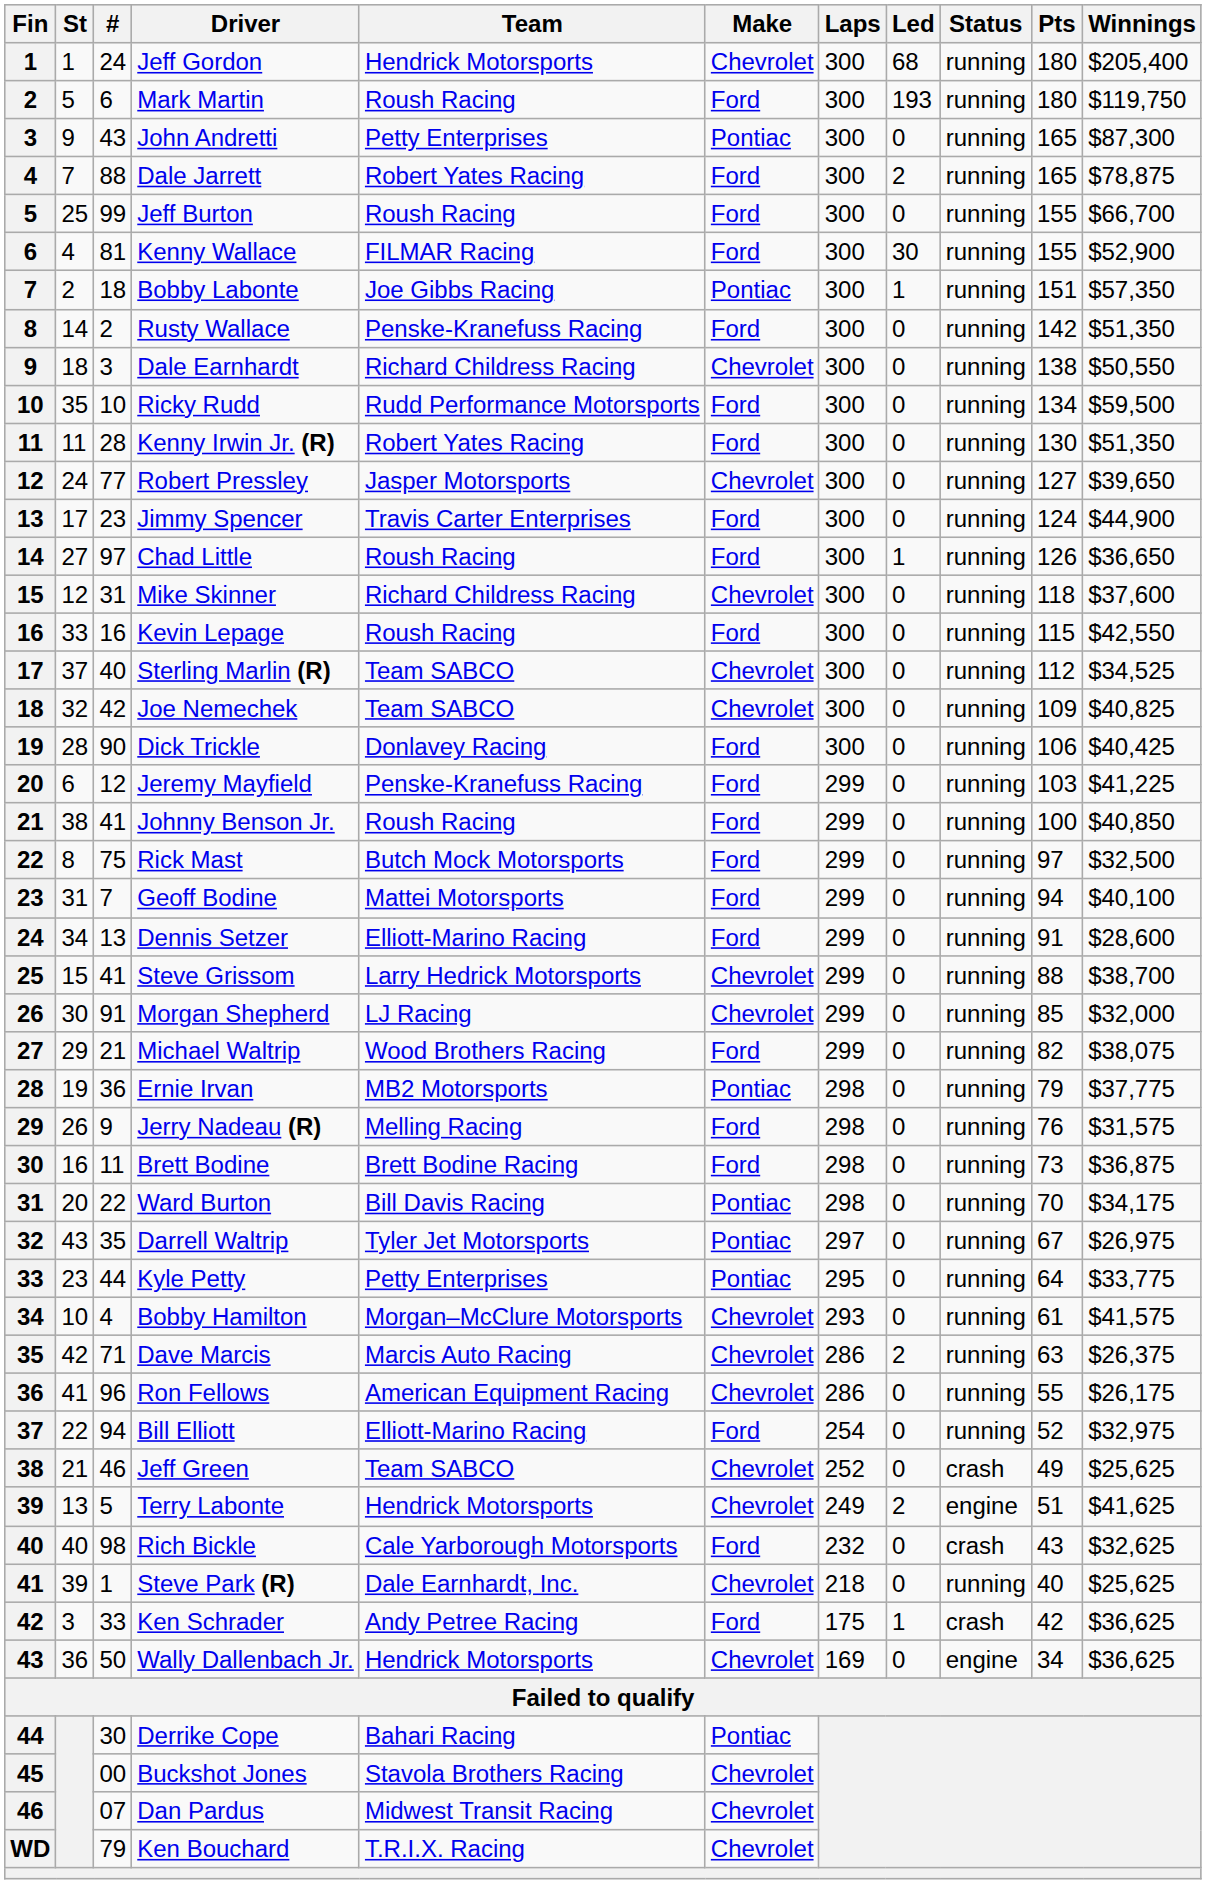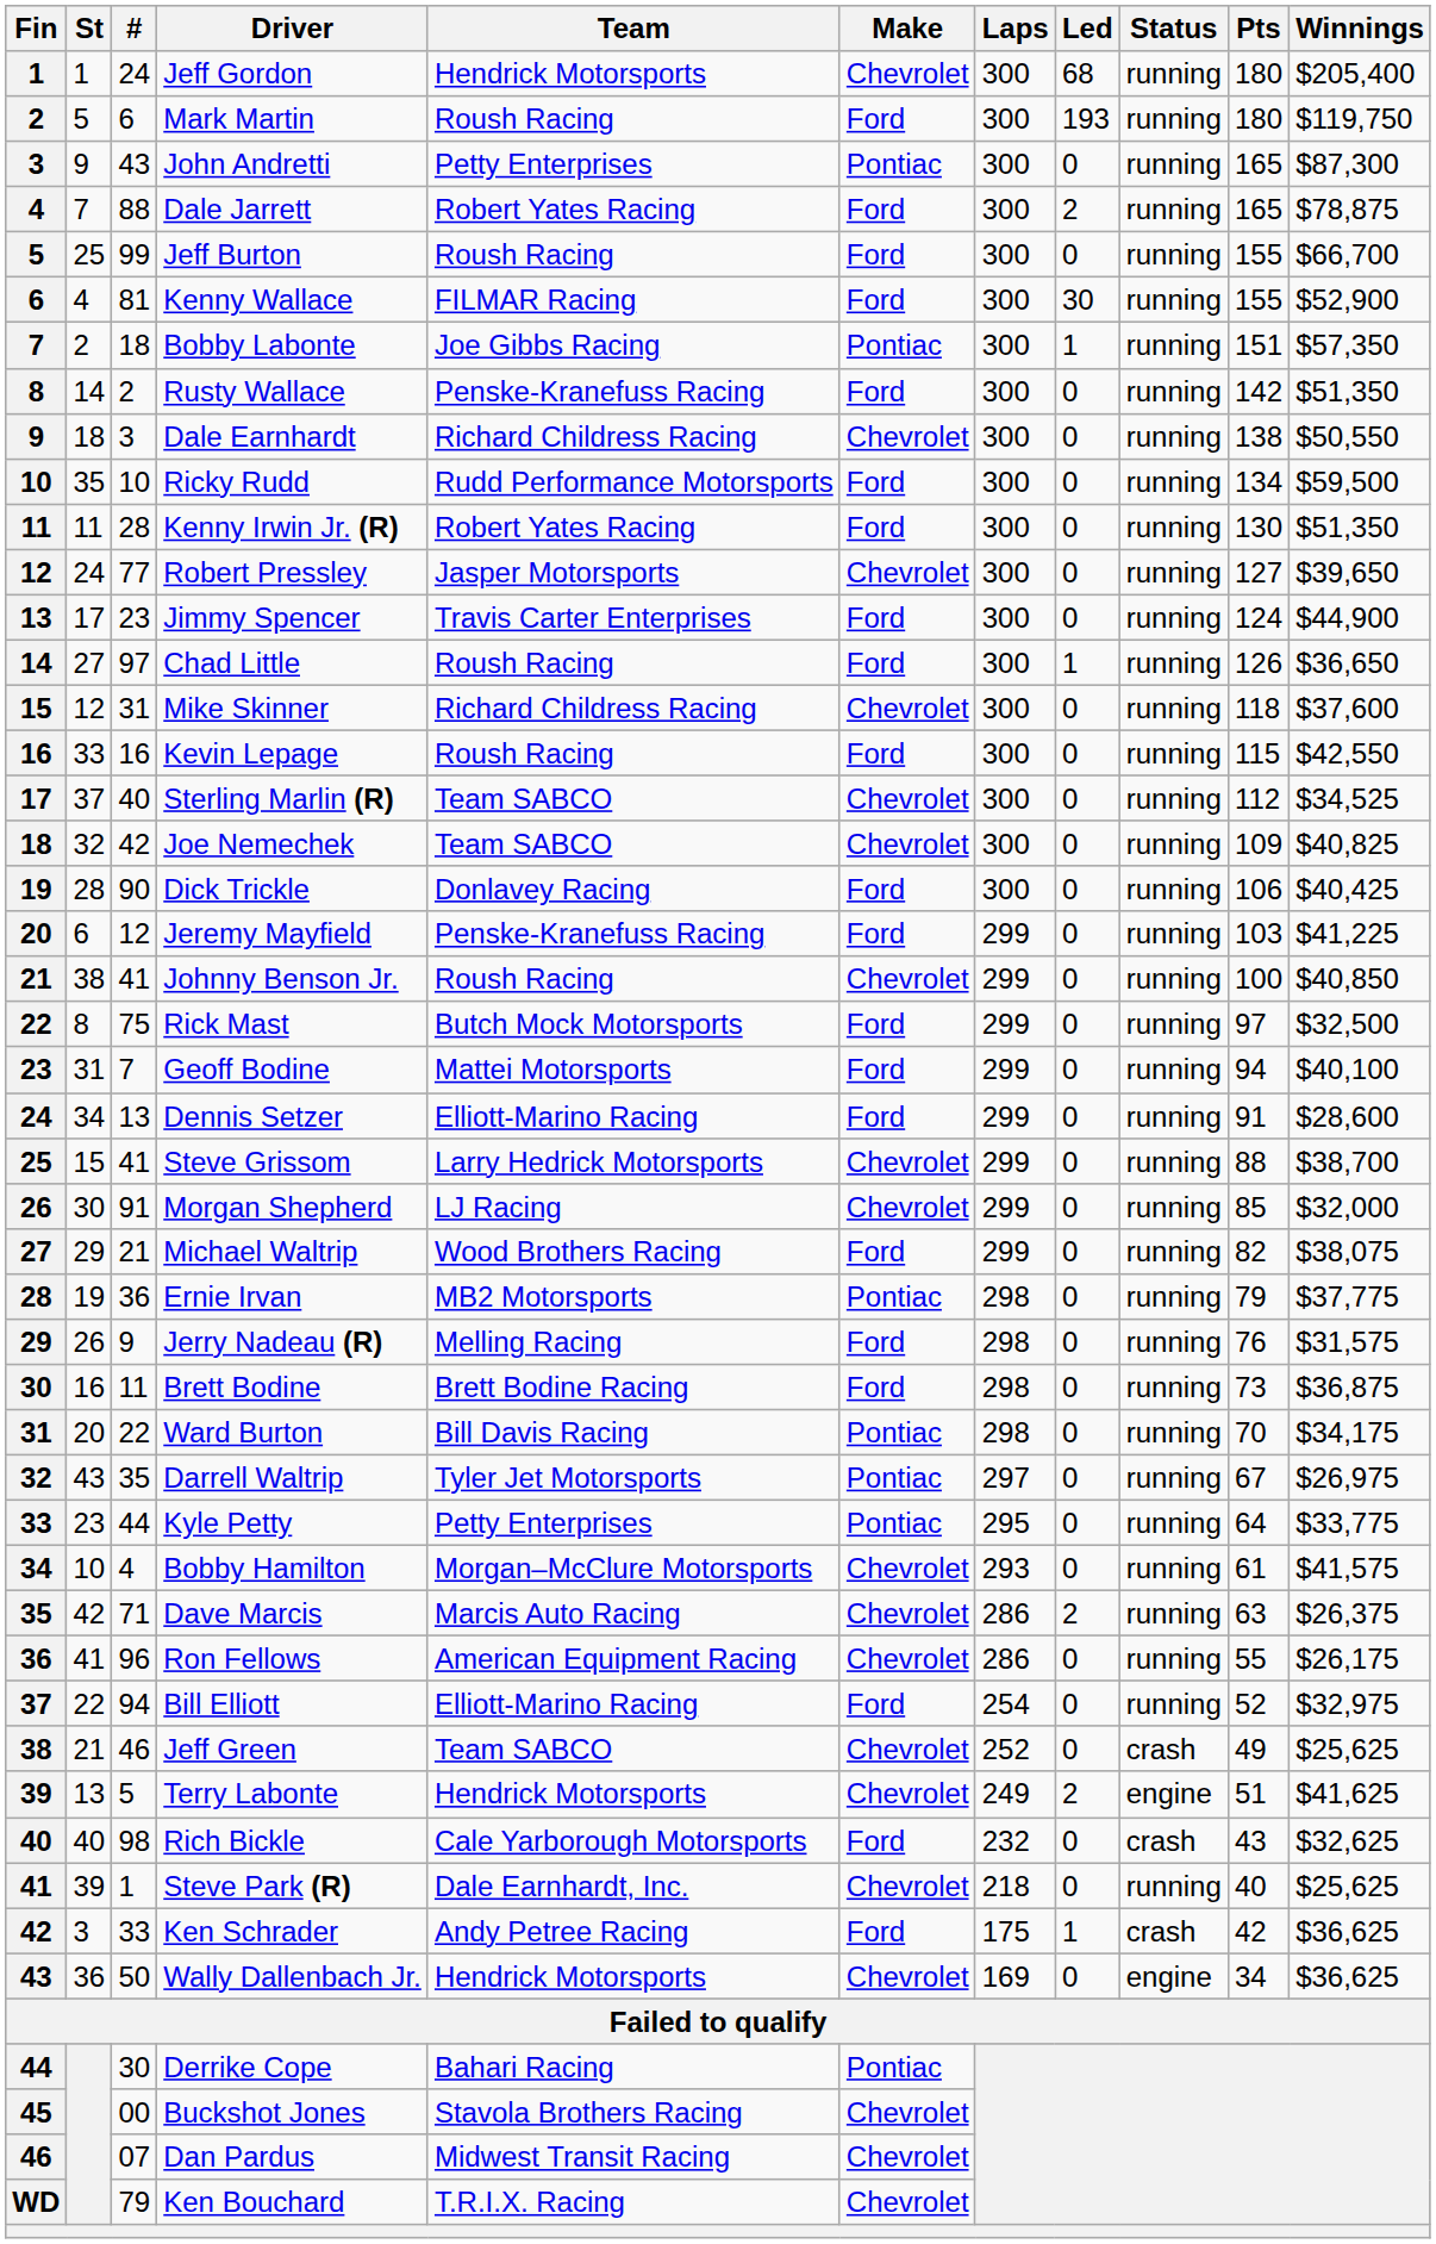Johnny Benson Jr. | Make: Ford -> Chevrolet
